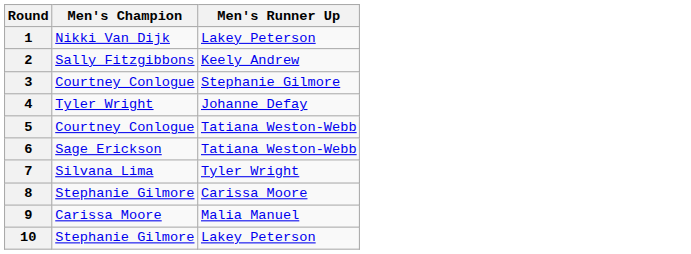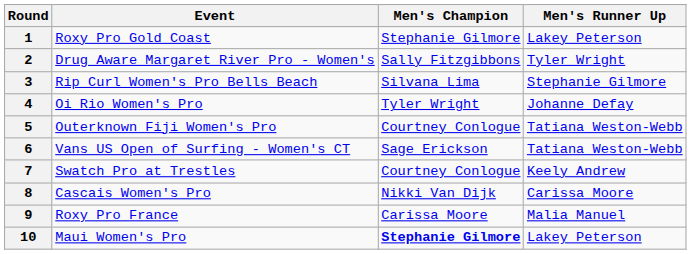+ column: Event | Roxy Pro Gold Coast | Drug Aware Margaret River Pro - Women's | Rip Curl Women's Pro Bells Beach | Oi Rio Women's Pro | Outerknown Fiji Women's Pro | Vans US Open of Surfing - Women's CT | Swatch Pro at Trestles | Cascais Women's Pro | Roxy Pro France | Maui Women's Pro
1 | Men's Champion: Nikki Van Dijk -> Stephanie Gilmore
2 | Men's Runner Up: Keely Andrew -> Tyler Wright
3 | Men's Champion: Courtney Conlogue -> Silvana Lima
7 | Men's Champion: Silvana Lima -> Courtney Conlogue
7 | Men's Runner Up: Tyler Wright -> Keely Andrew
8 | Men's Champion: Stephanie Gilmore -> Nikki Van Dijk
10 | Men's Champion: normal -> bold
